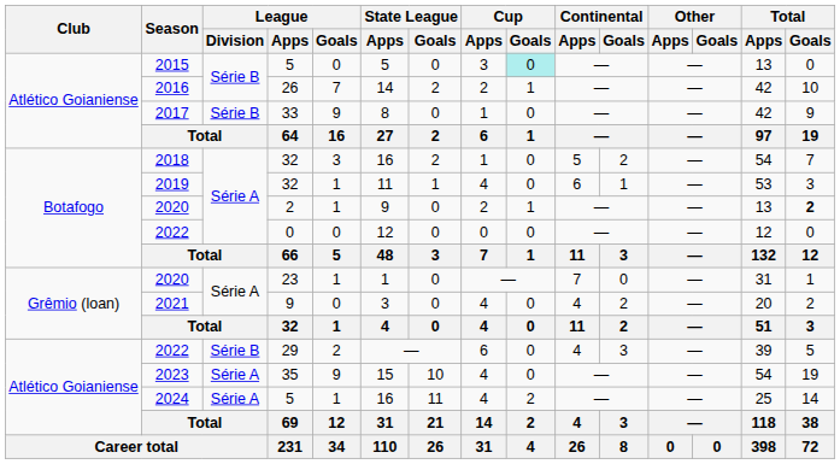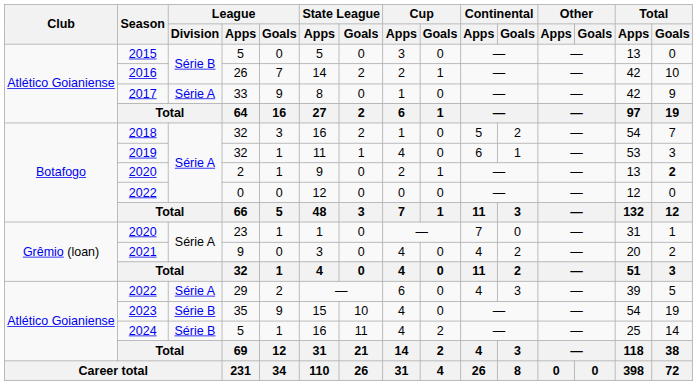2015 | Cup / Goals: paleturquoise background -> no background
2017 | League / Division: Série B -> Série A
2022 / 29 | League / Division: Série B -> Série A
2023 | League / Division: Série A -> Série B
2024 | League / Division: Série A -> Série B
